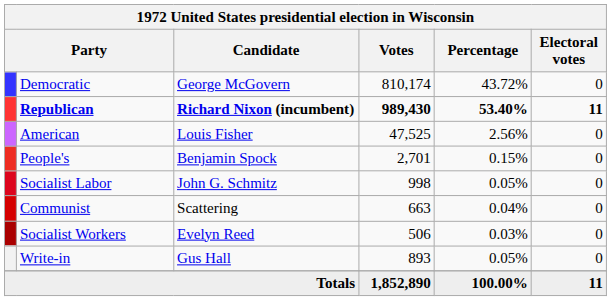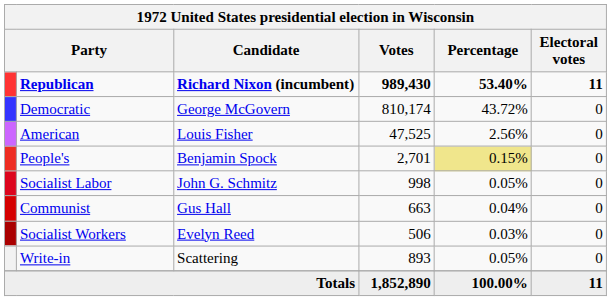rows swapped: Republican <-> Democratic
People's | Percentage: no background -> khaki background
Communist | Candidate: Scattering -> Gus Hall
Write-in | Candidate: Gus Hall -> Scattering
